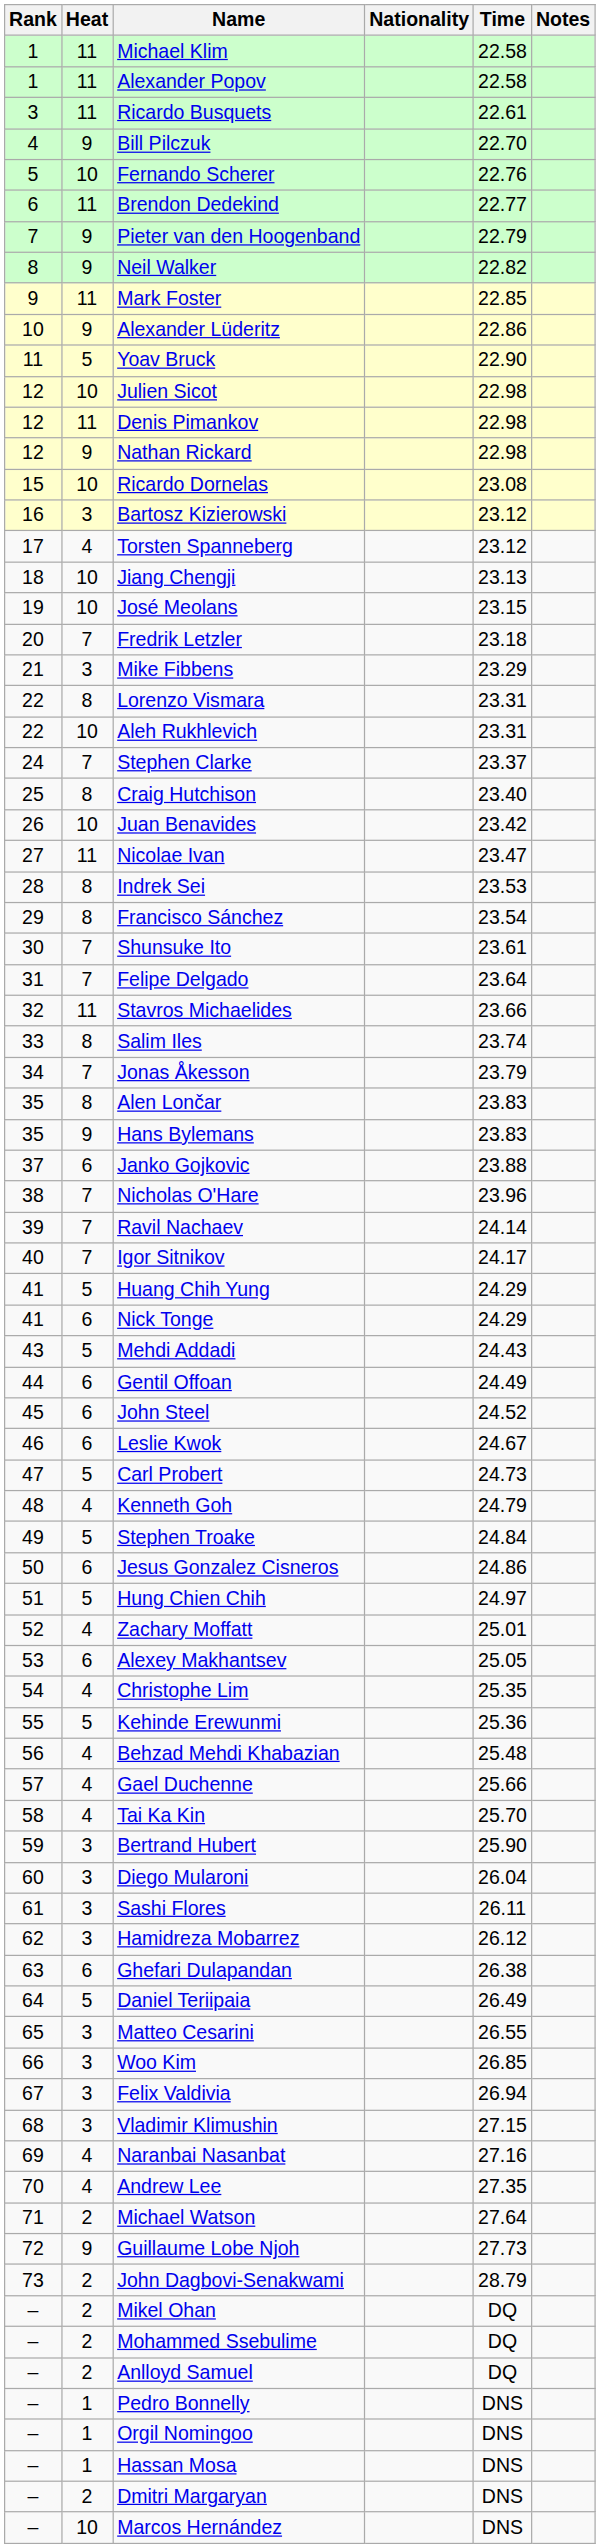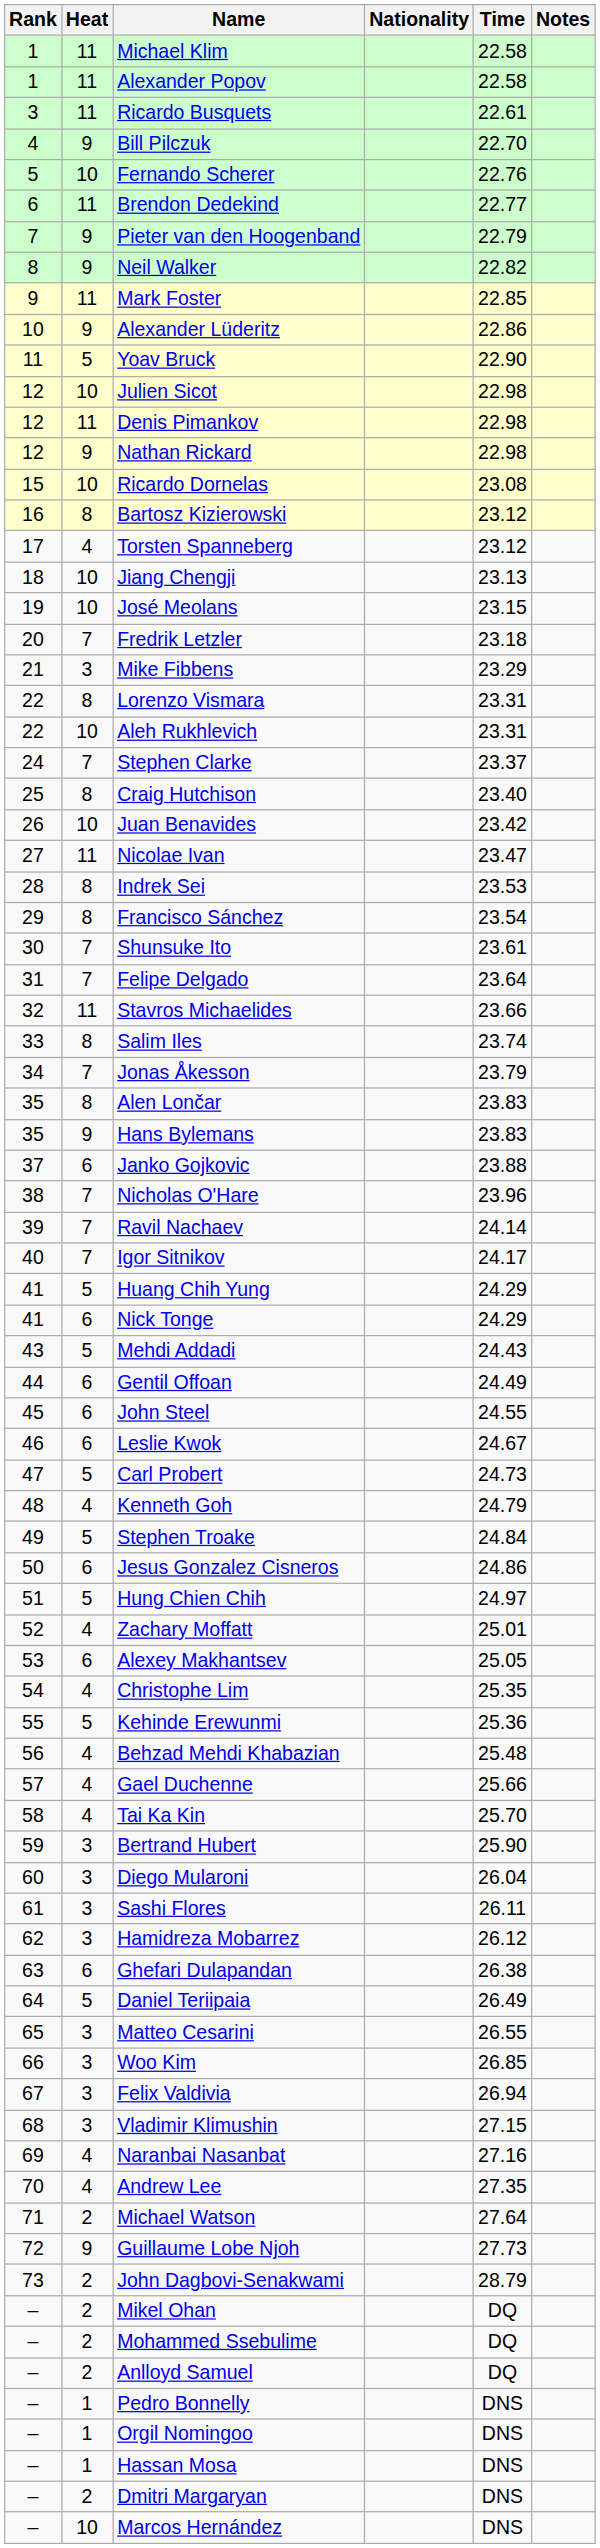Bartosz Kizierowski | Heat: 3 -> 8
John Steel | Time: 24.52 -> 24.55
